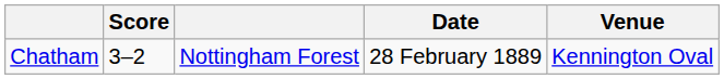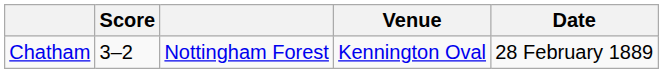columns swapped: Date <-> Venue
